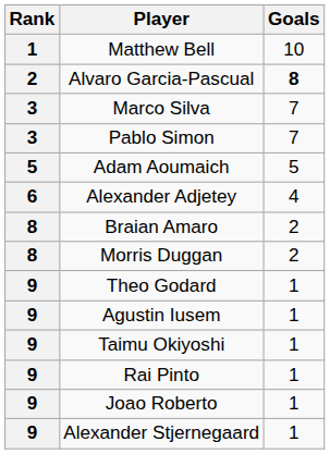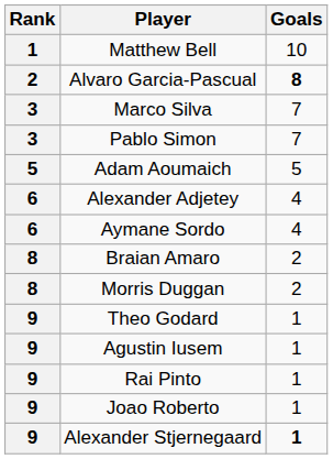+ row: 6 | Aymane Sordo | 4
- row: 9 | Taimu Okiyoshi | 1
Alexander Stjernegaard | Goals: normal -> bold
